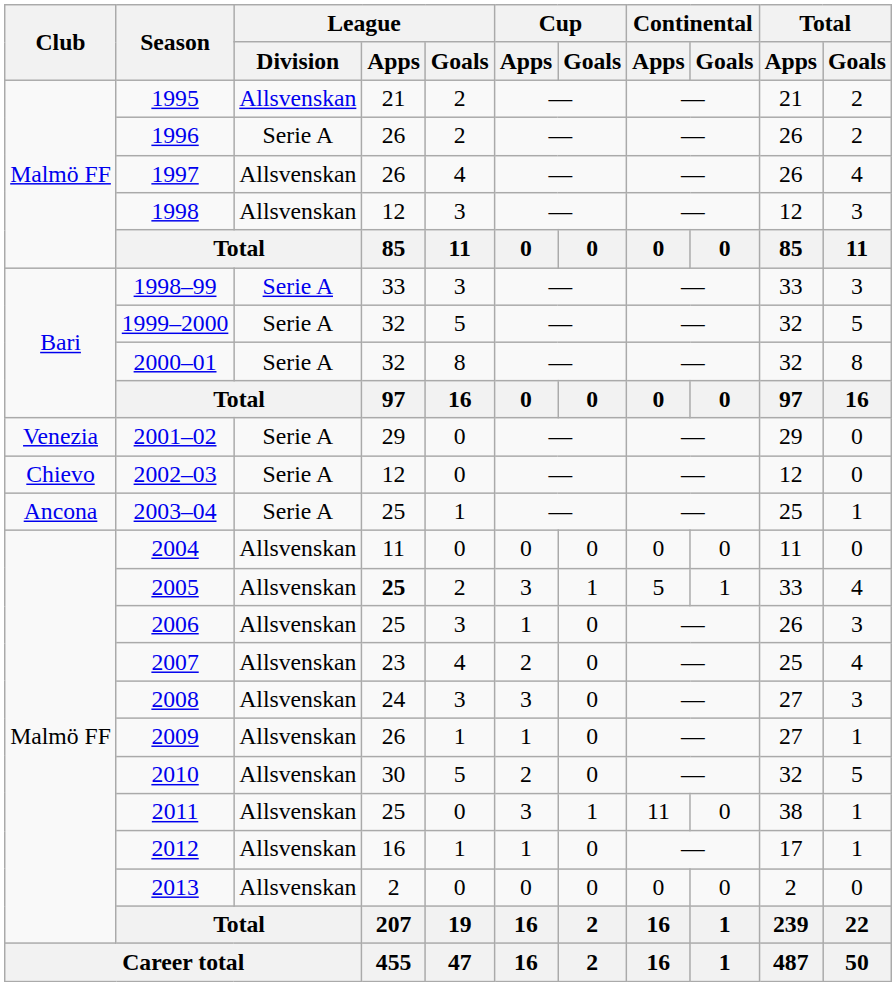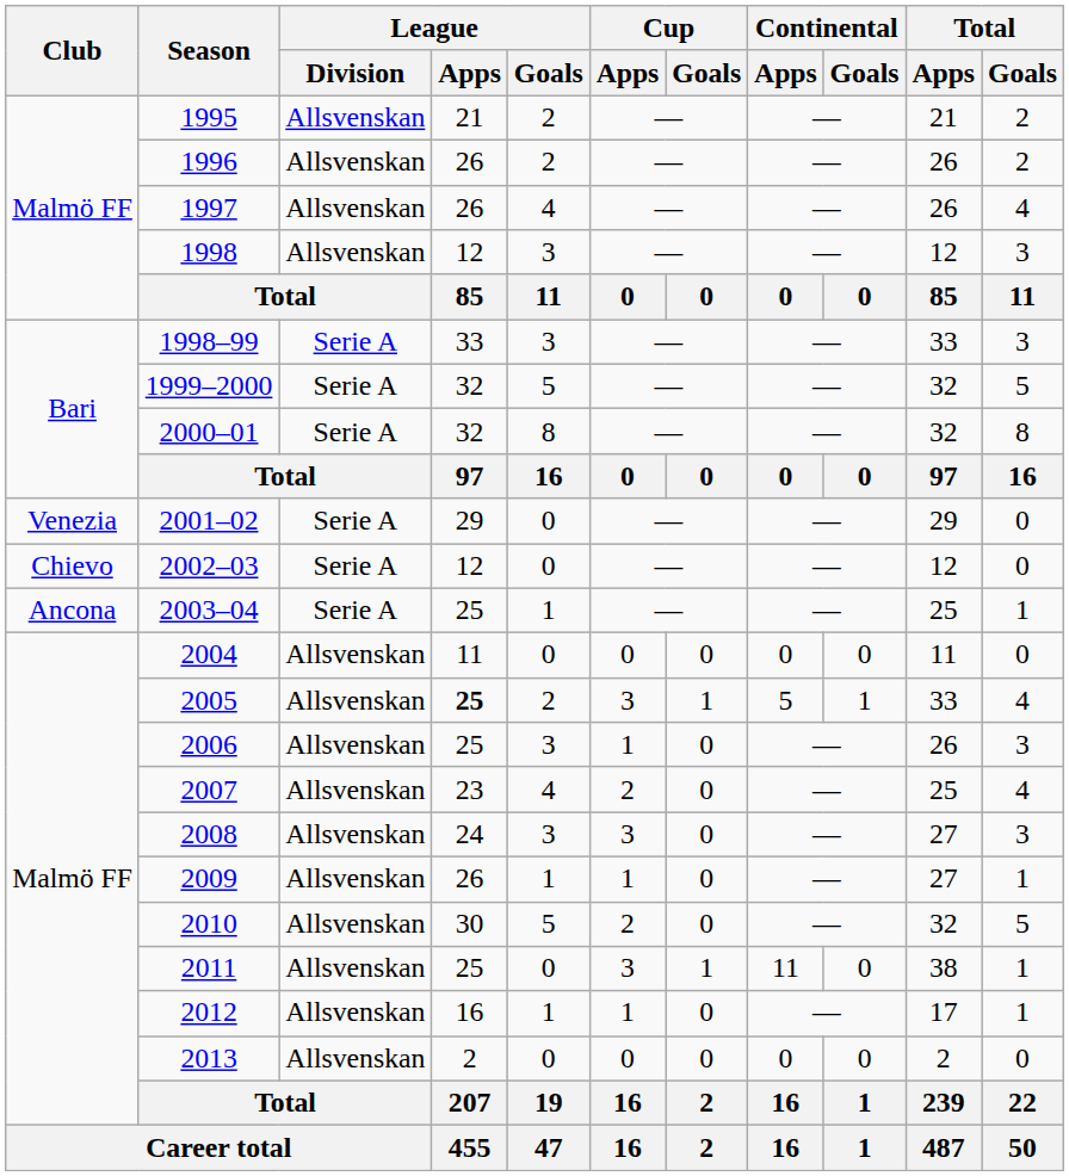1996 | League / Division: Serie A -> Allsvenskan
